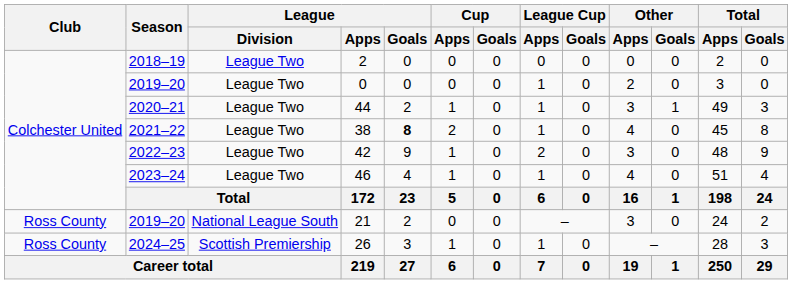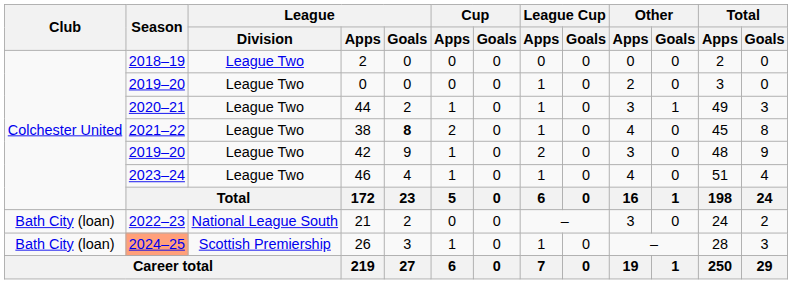42 | Season: 2022–23 -> 2019–20
21 | Club: Ross County -> Bath City (loan)
21 | Season: 2019–20 -> 2022–23
26 | Club: Ross County -> Bath City (loan)
26 | Season: no background -> lightsalmon background
